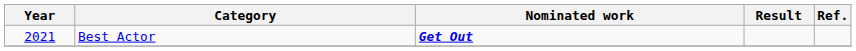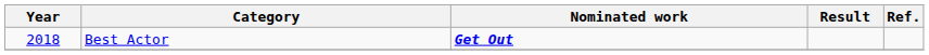Best Actor | Year: 2021 -> 2018
